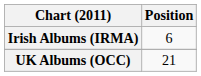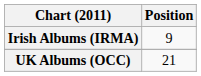Irish Albums (IRMA) | Position: 6 -> 9
